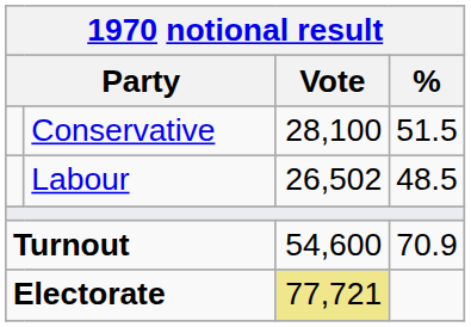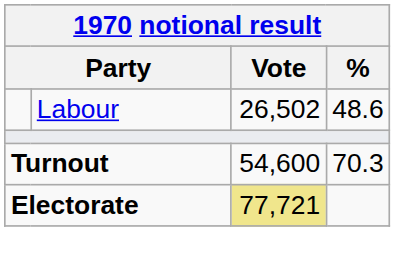- row: Conservative | 28,100 | 51.5
Labour | %: 48.5 -> 48.6
Turnout | %: 70.9 -> 70.3
